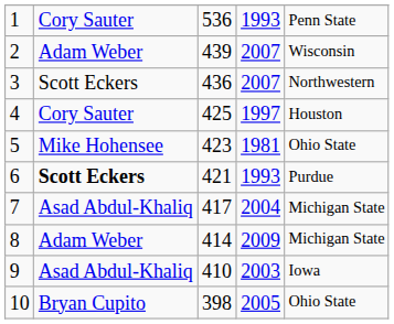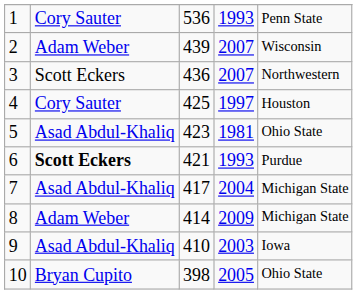5 | column 2: Mike Hohensee -> Asad Abdul-Khaliq
